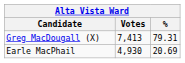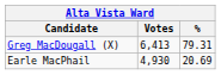Greg MacDougall (X) | Votes: 7,413 -> 6,413
